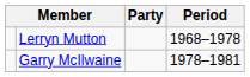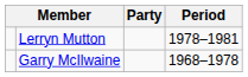Lerryn Mutton | Period: 1968–1978 -> 1978–1981
Garry McIlwaine | Period: 1978–1981 -> 1968–1978
